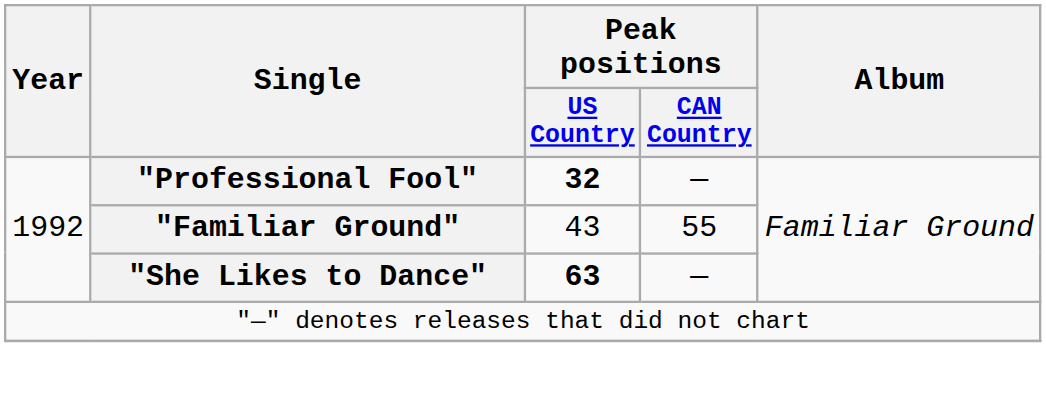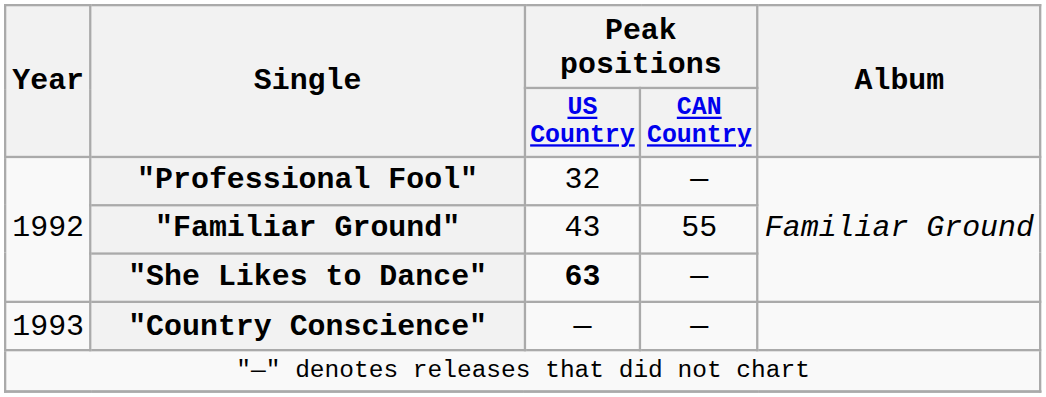"Professional Fool" | Peak positions / US Country: bold -> normal
+ row: 1993 | "Country Conscience" | — | —
